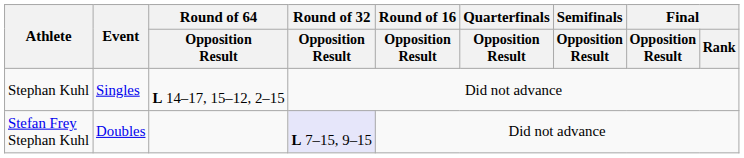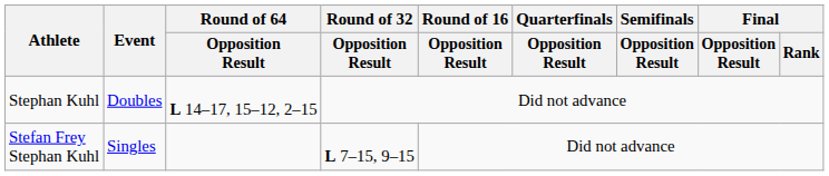Stephan Kuhl | Event: Singles -> Doubles
Stefan Frey Stephan Kuhl | Event: Doubles -> Singles
Stefan Frey Stephan Kuhl | Round of 32 / Opposition Result: lavender background -> no background
